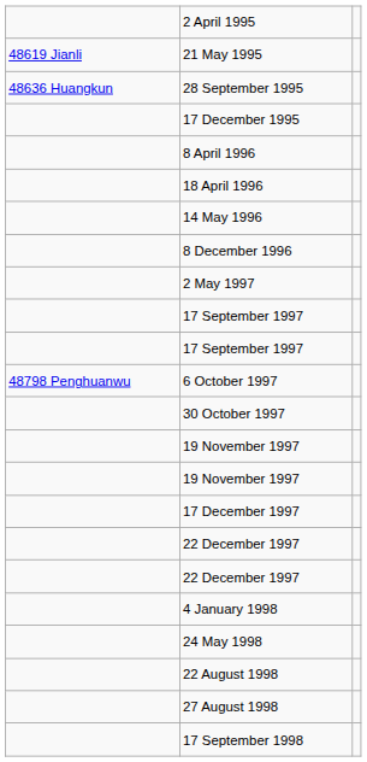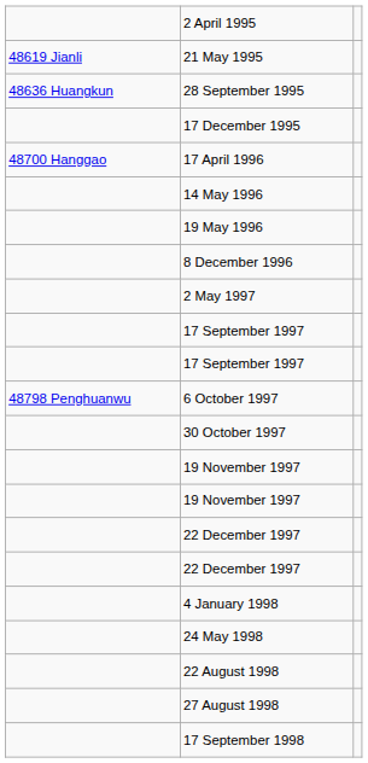- row: 8 April 1996
+ row: 48700 Hanggao | 17 April 1996
- row: 18 April 1996
+ row: 19 May 1996
- row: 17 December 1997
